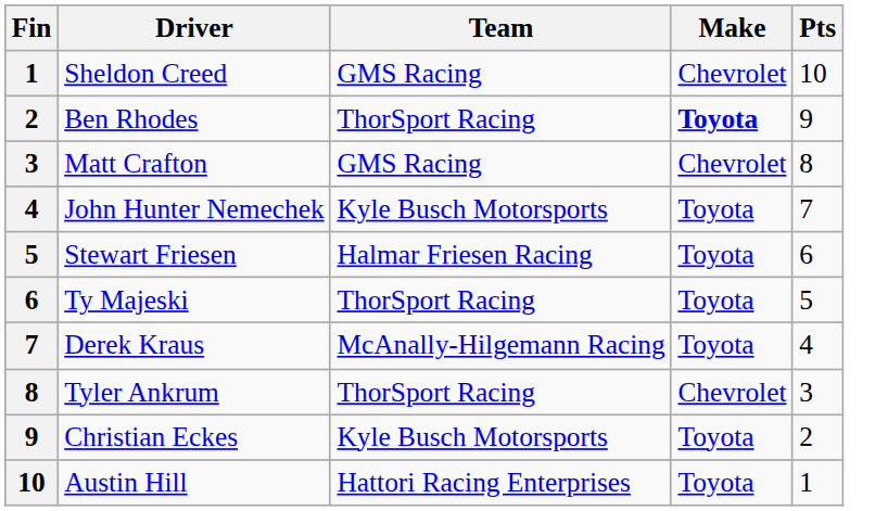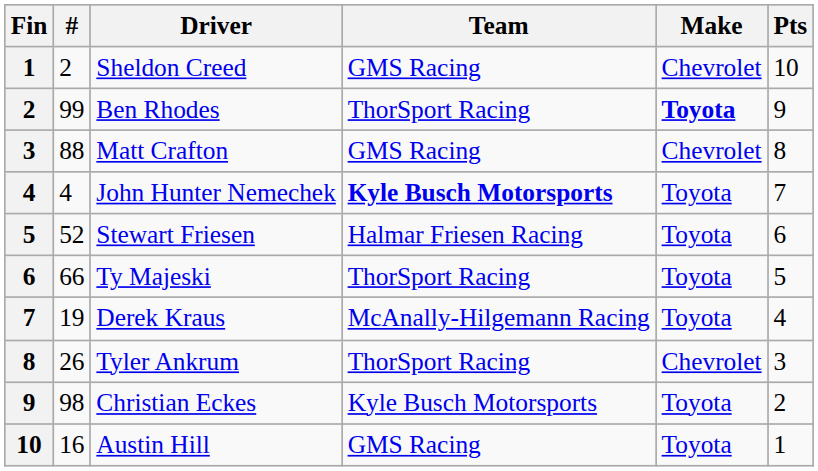+ column: # | 2 | 99 | 88 | 4 | 52 | 66 | 19 | 26 | 98 | 16
John Hunter Nemechek | Team: normal -> bold
Austin Hill | Team: Hattori Racing Enterprises -> GMS Racing
